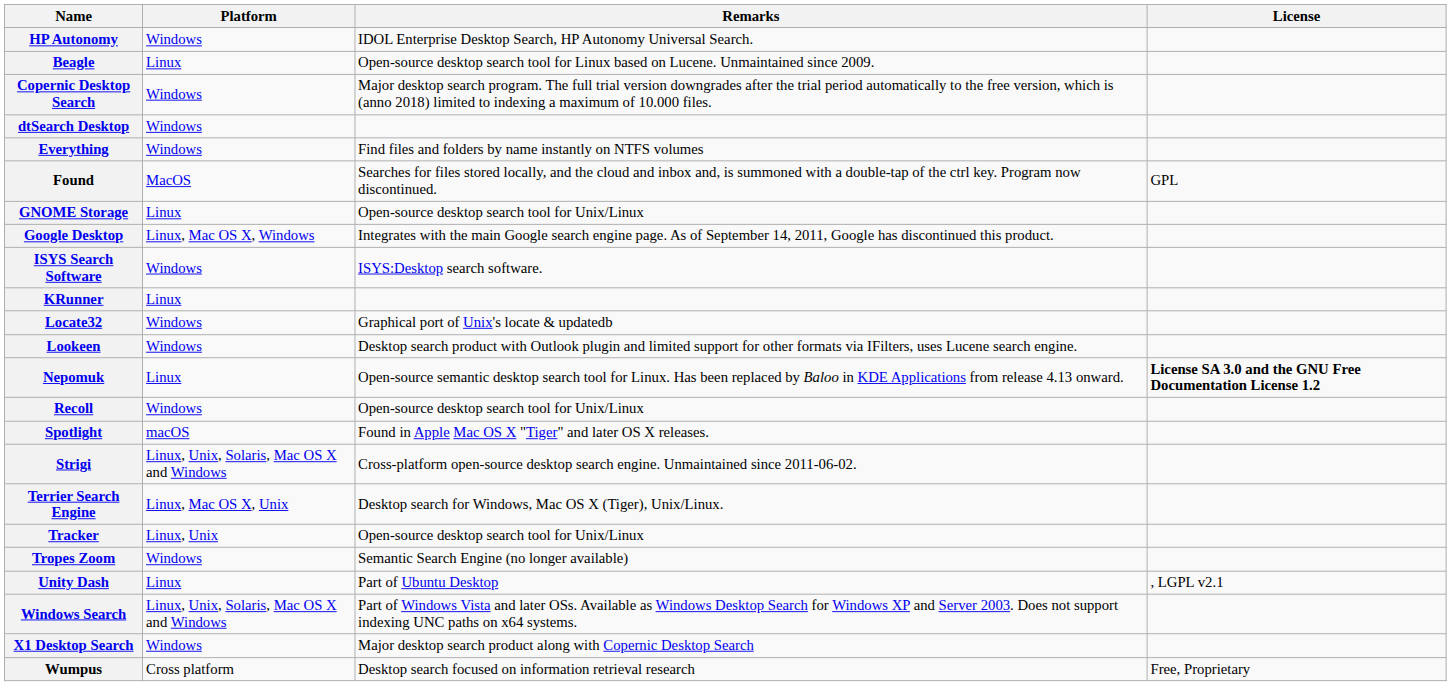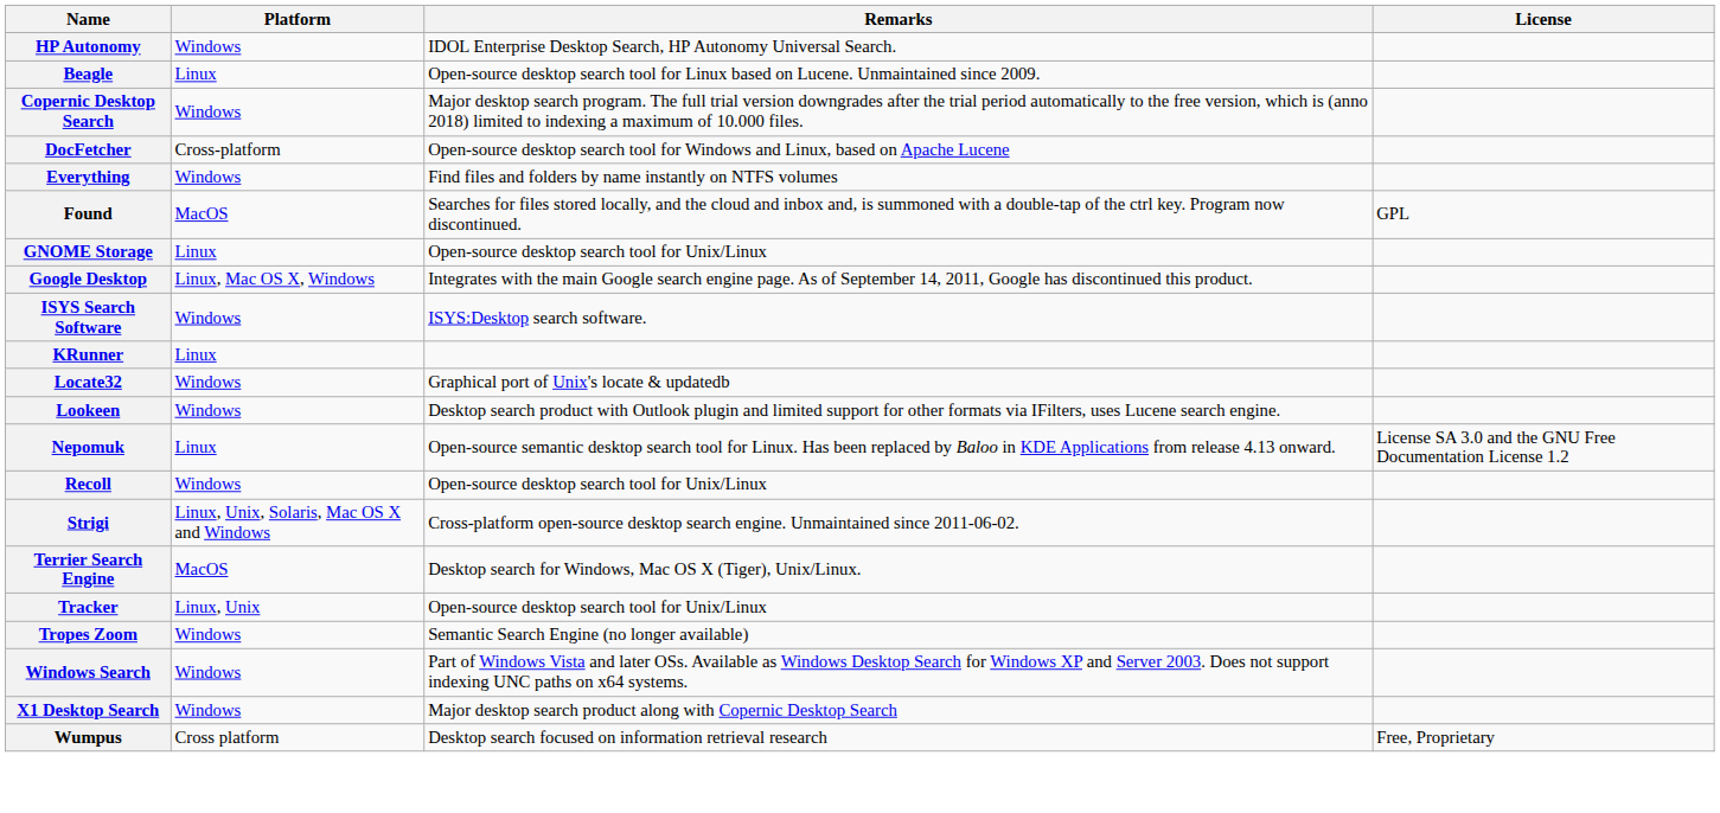+ row: DocFetcher | Cross-platform | Open-source desktop search tool for Windows and Linux, based on Apache Lucene
- row: dtSearch Desktop | Windows
Nepomuk | License: bold -> normal
- row: Spotlight | macOS | Found in Apple Mac OS X "Tiger" and later OS X releases.
Terrier Search Engine | Platform: Linux, Mac OS X, Unix -> MacOS
- row: Unity Dash | Linux | Part of Ubuntu Desktop | , LGPL v2.1
Windows Search | Platform: Linux, Unix, Solaris, Mac OS X and Windows -> Windows
